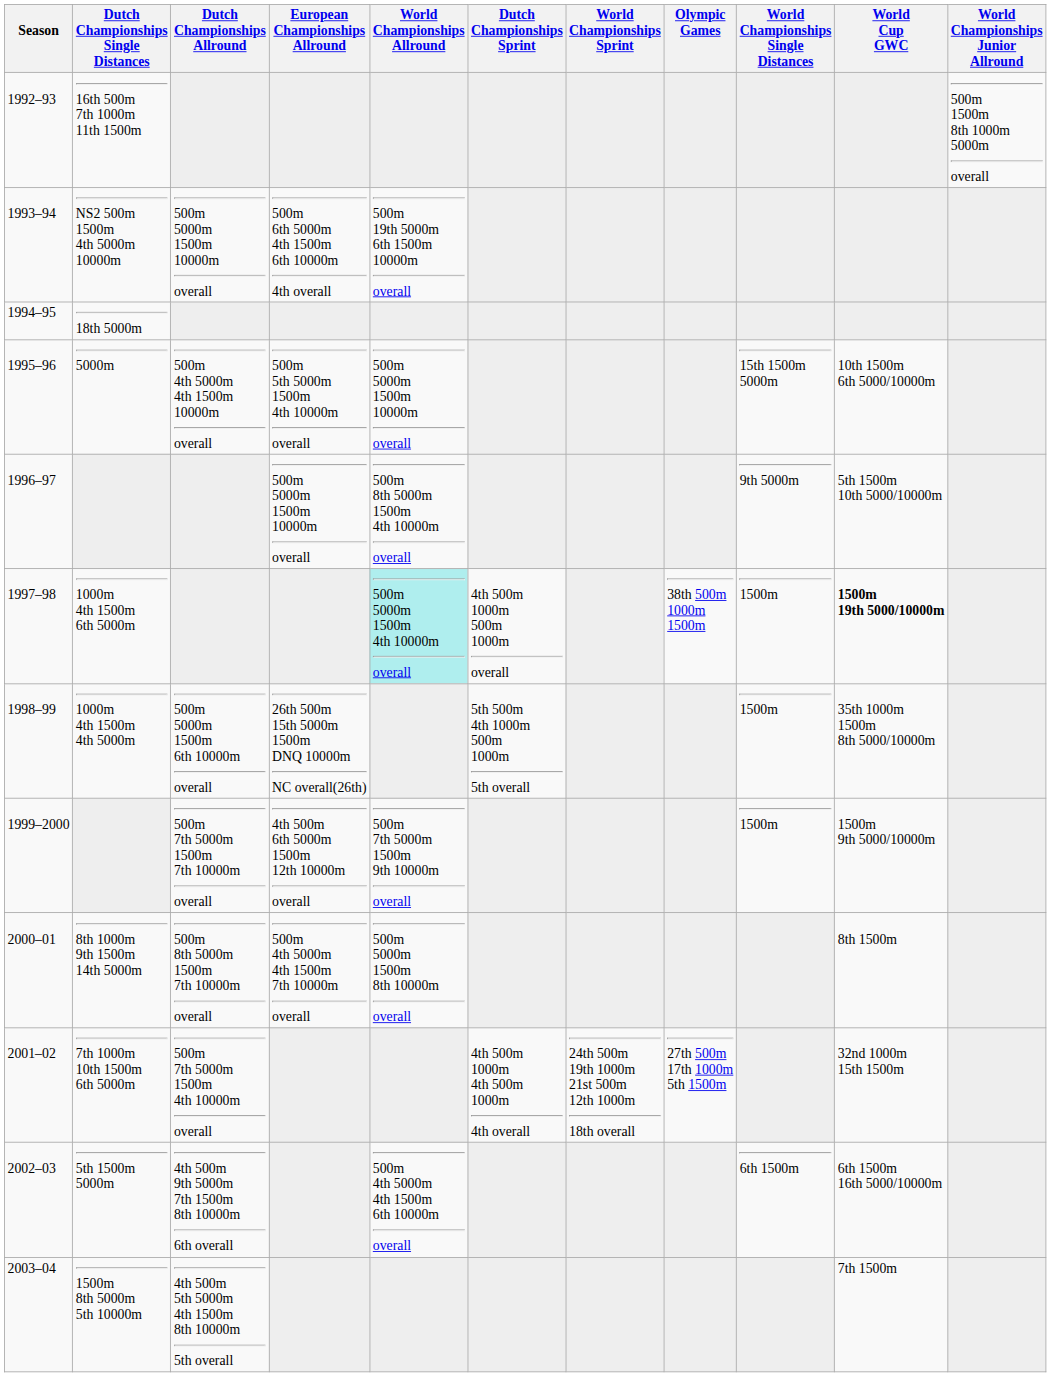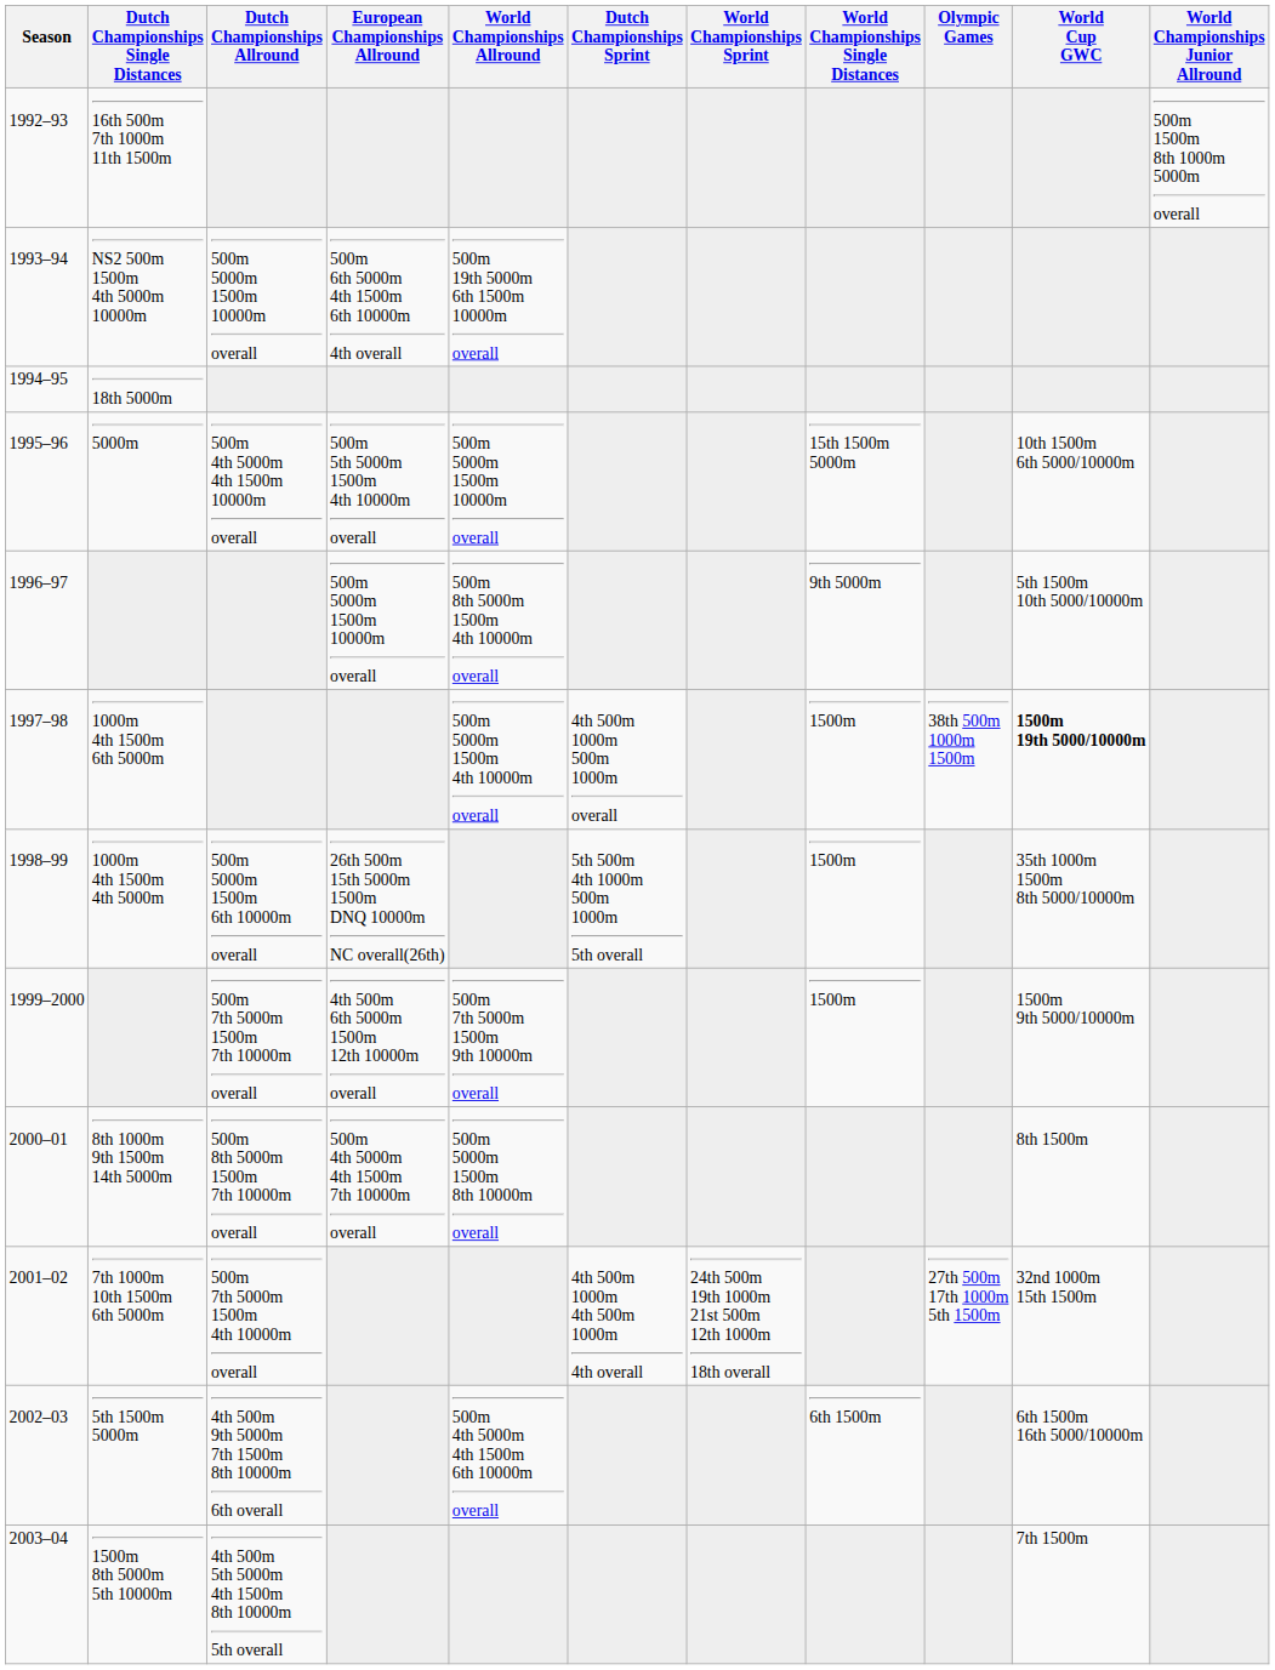columns swapped: World Championships Single Distances <-> Olympic Games
1000m 4th 1500m 6th 5000m | World Championships Allround: paleturquoise background -> no background
